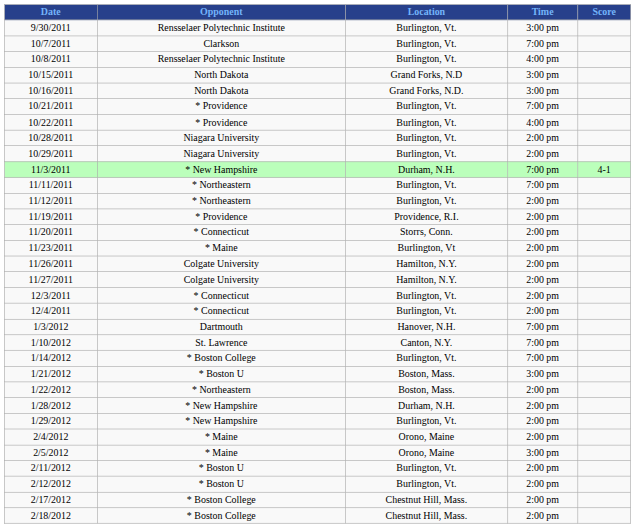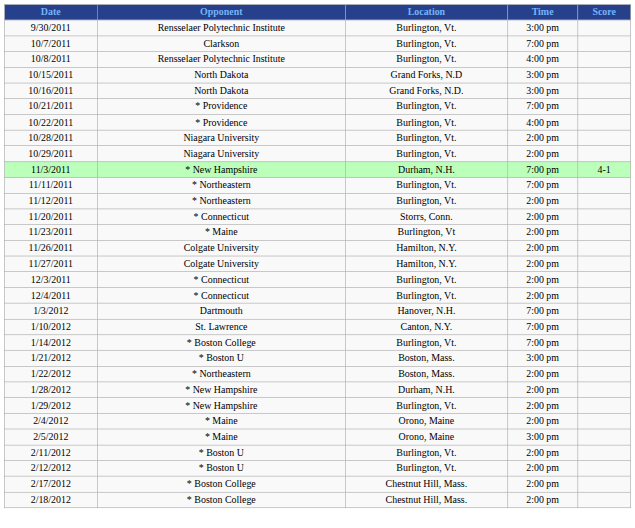- row: 11/19/2011 | * Providence | Providence, R.I. | 2:00 pm
